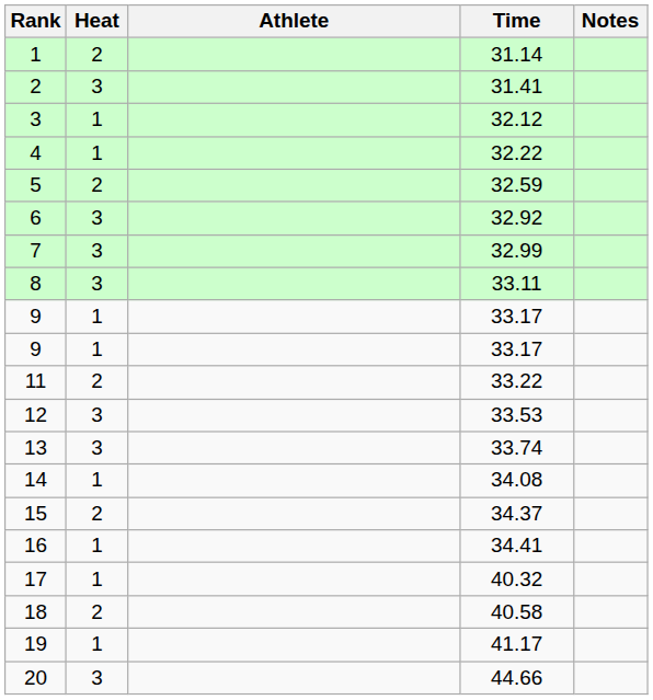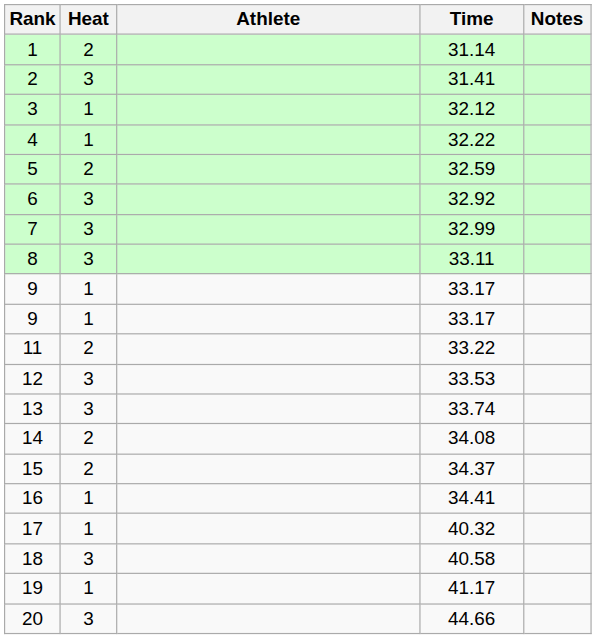14 | Heat: 1 -> 2
18 | Heat: 2 -> 3
